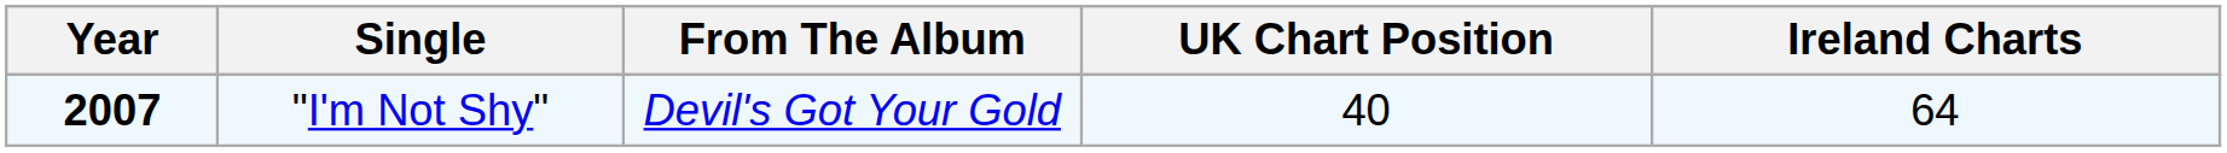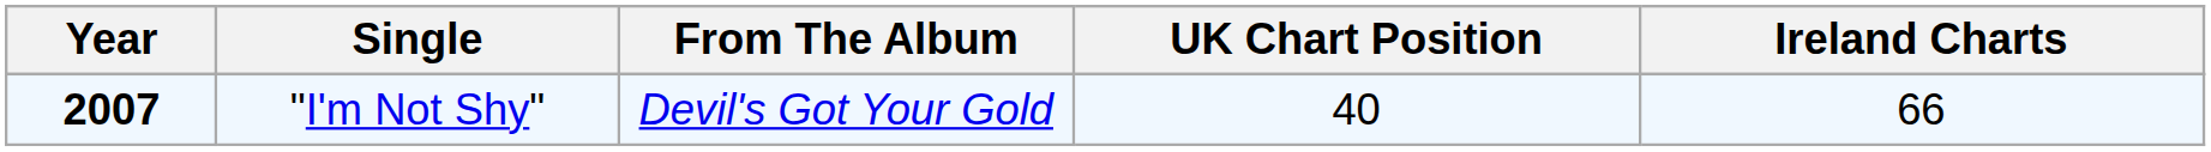"I'm Not Shy" | Ireland Charts: 64 -> 66
